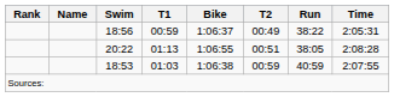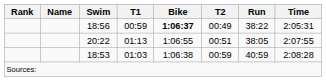18:56 | Bike: normal -> bold
20:22 | Time: 2:08:28 -> 2:07:55
18:53 | Time: 2:07:55 -> 2:08:28
